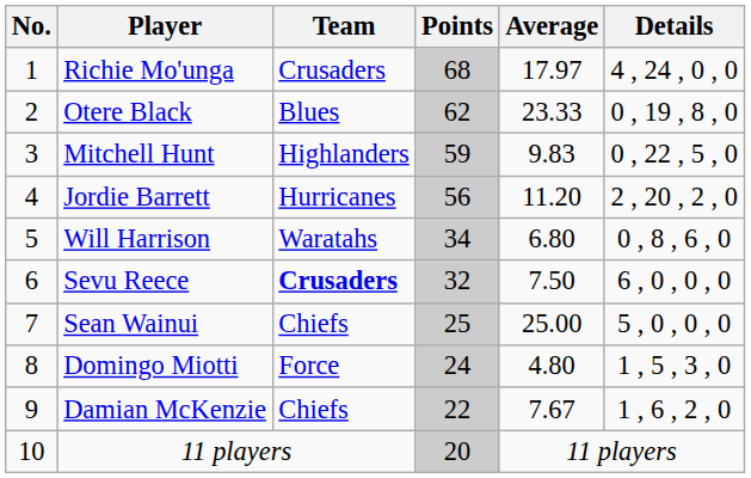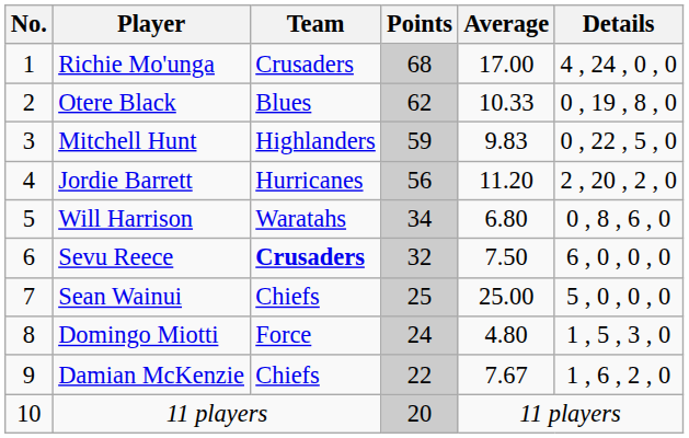Richie Mo'unga | Average: 17.97 -> 17.00
Otere Black | Average: 23.33 -> 10.33
